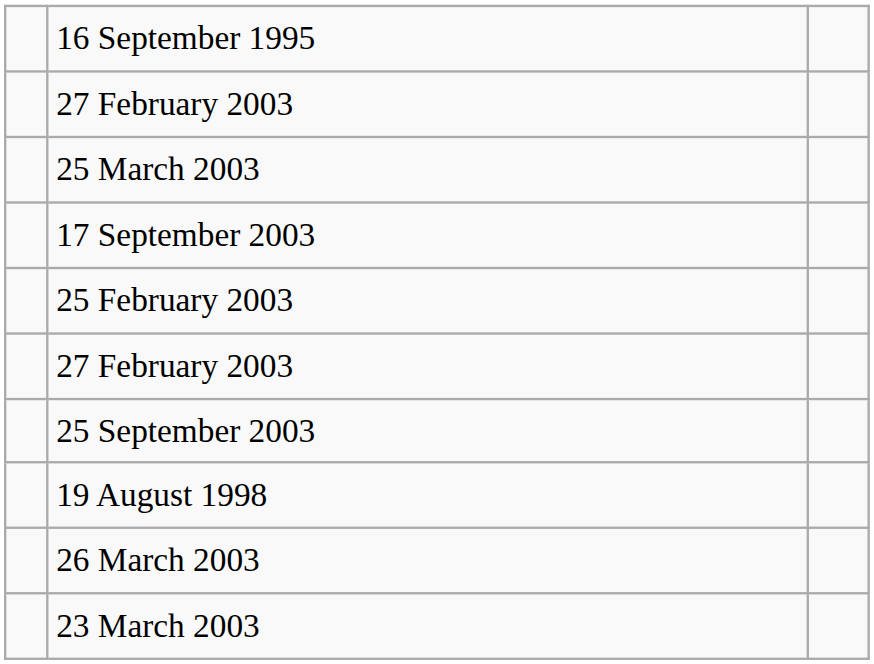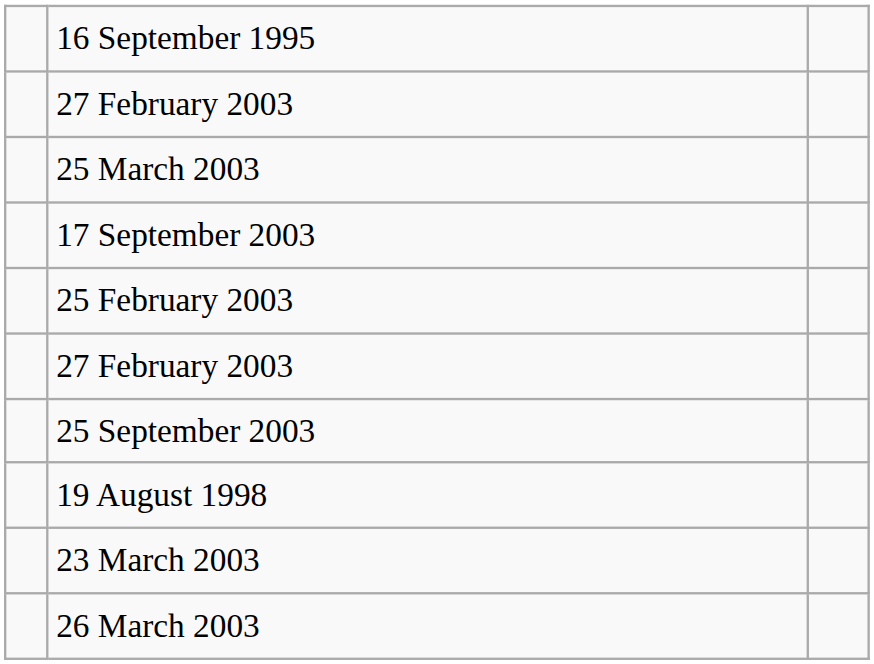rows swapped: 26 March 2003 <-> 23 March 2003
